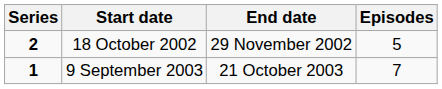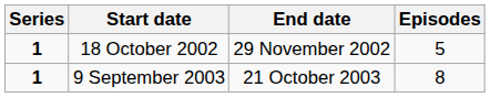18 October 2002 | Series: 2 -> 1
9 September 2003 | Episodes: 7 -> 8
